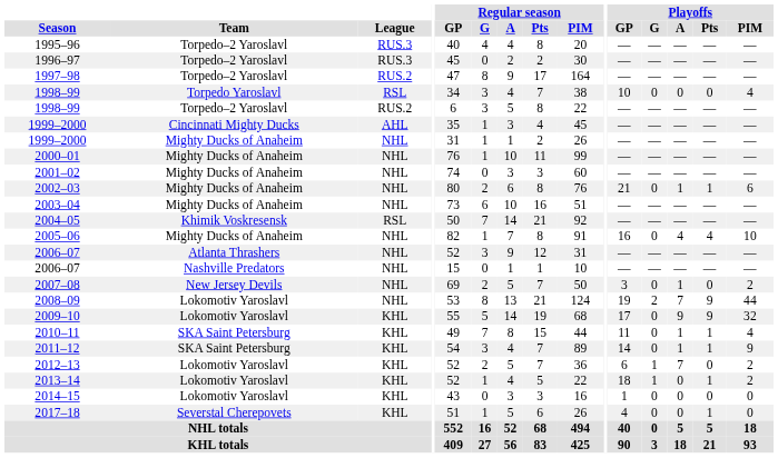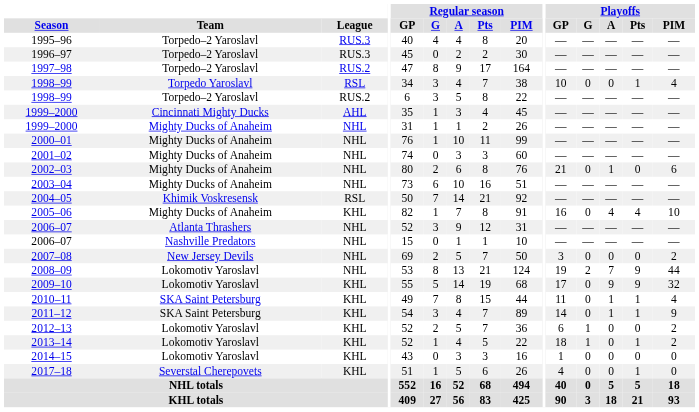1998–99 / Torpedo Yaroslavl | Playoffs / Pts: 0 -> 1
2002–03 | Playoffs / Pts: 1 -> 0
2005–06 | League: NHL -> KHL
2007–08 | Playoffs / A: 1 -> 0
2012–13 | Playoffs / A: 7 -> 0
